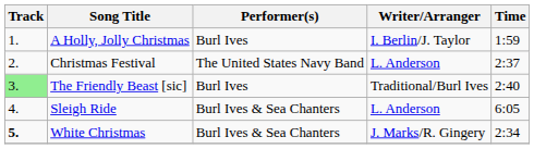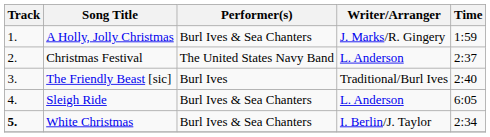A Holly, Jolly Christmas | Performer(s): Burl Ives -> Burl Ives & Sea Chanters
A Holly, Jolly Christmas | Writer/Arranger: I. Berlin/J. Taylor -> J. Marks/R. Gingery
The Friendly Beast [sic] | Track: lightgreen background -> no background
White Christmas | Writer/Arranger: J. Marks/R. Gingery -> I. Berlin/J. Taylor
